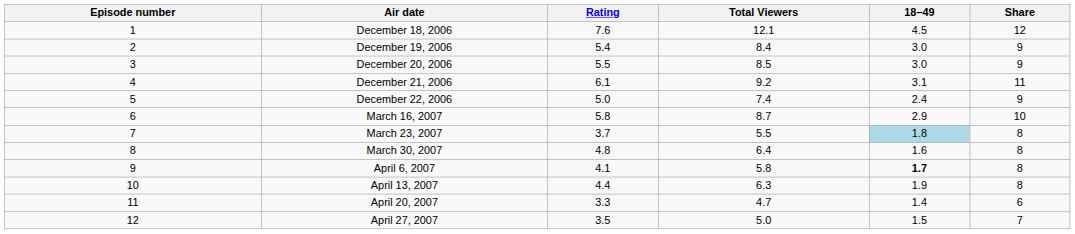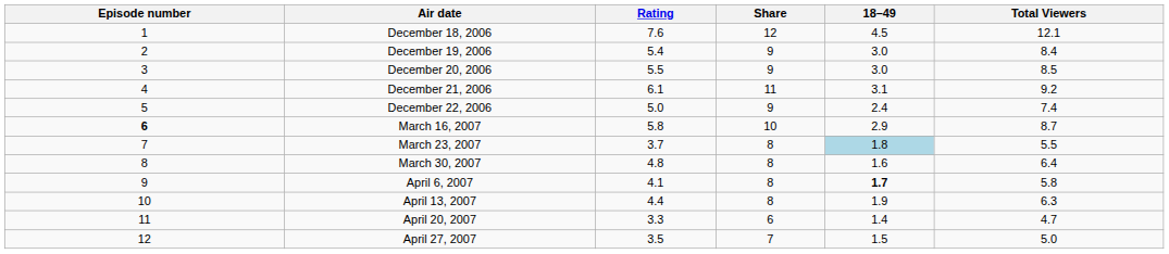columns swapped: Share <-> Total Viewers
March 16, 2007 | Episode number: normal -> bold
